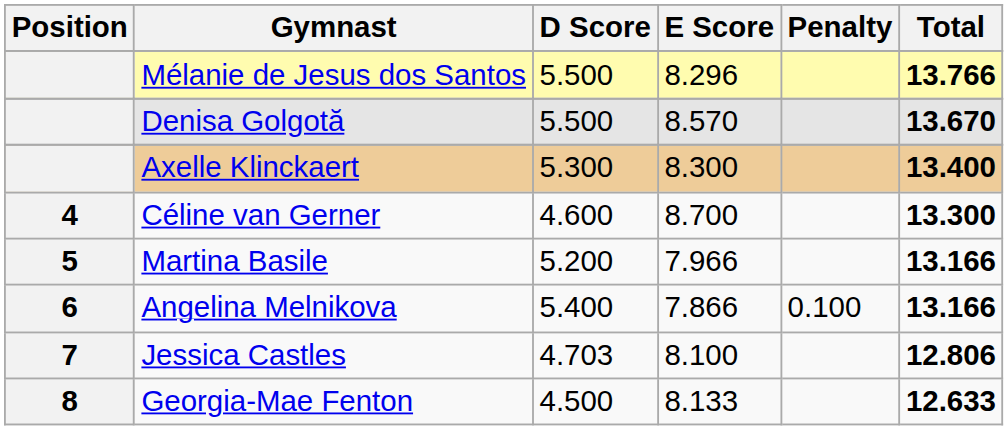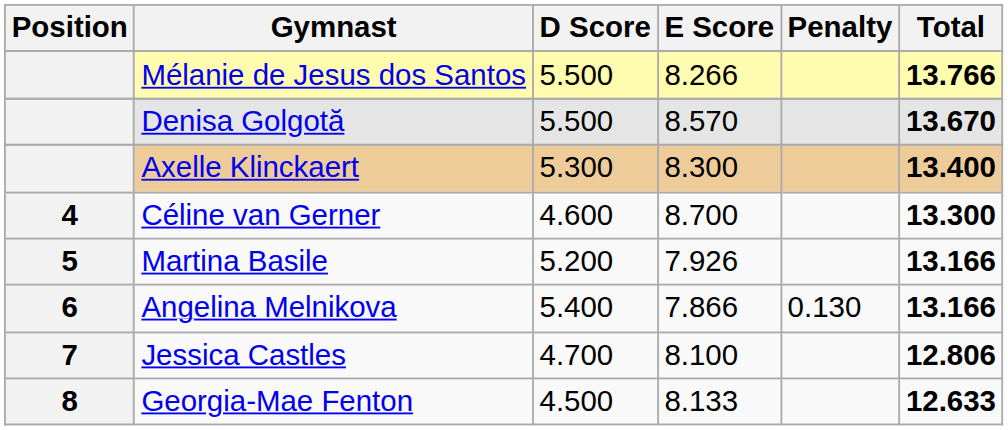Mélanie de Jesus dos Santos | E Score: 8.296 -> 8.266
Martina Basile | E Score: 7.966 -> 7.926
Angelina Melnikova | Penalty: 0.100 -> 0.130
Jessica Castles | D Score: 4.703 -> 4.700
